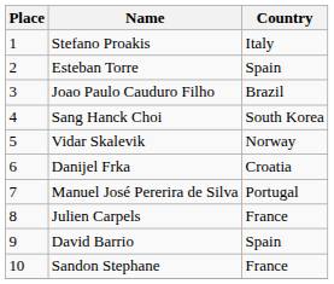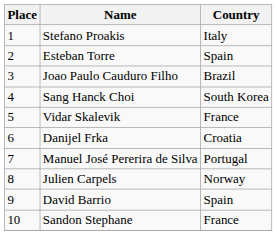Vidar Skalevik | Country: Norway -> France
Julien Carpels | Country: France -> Norway
